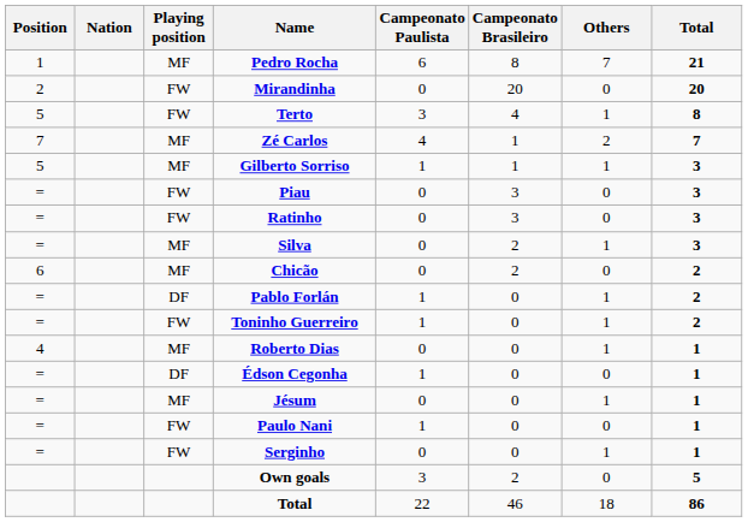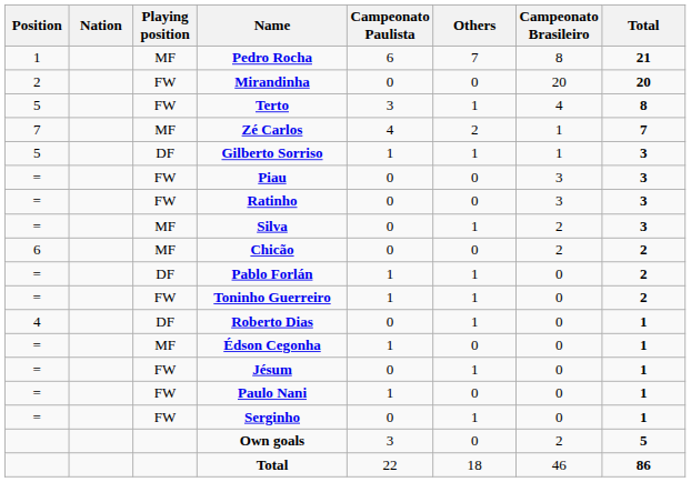columns swapped: Campeonato Brasileiro <-> Others
Gilberto Sorriso | Playing position: MF -> DF
Roberto Dias | Playing position: MF -> DF
Édson Cegonha | Playing position: DF -> MF
Jésum | Playing position: MF -> FW
